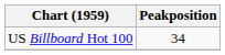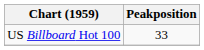US Billboard Hot 100 | Peakposition: 34 -> 33
